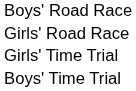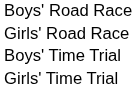rows swapped: Boys' Time Trial <-> Girls' Time Trial
